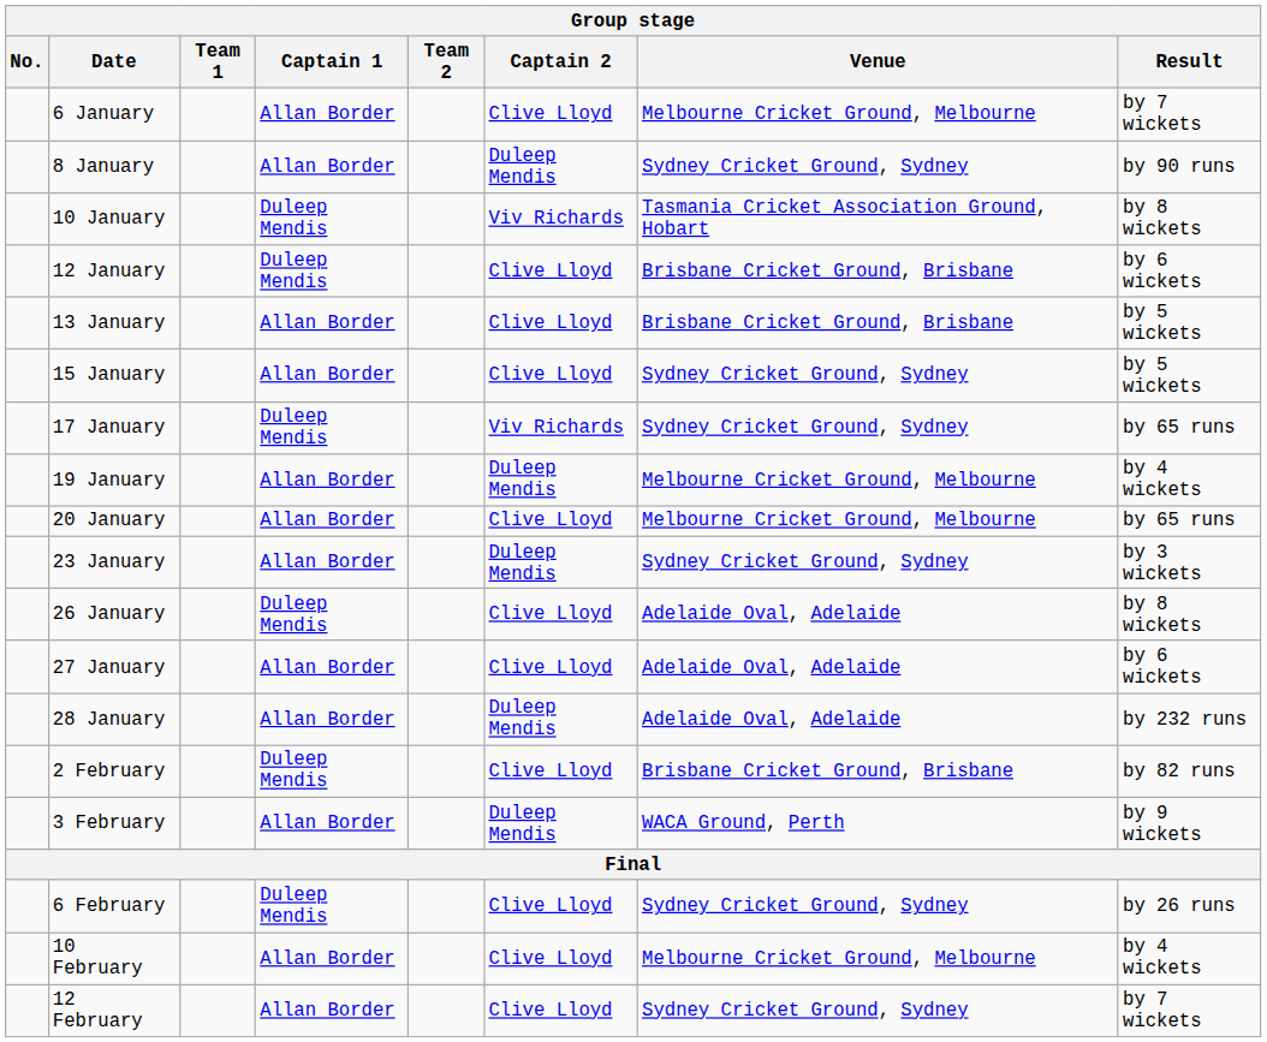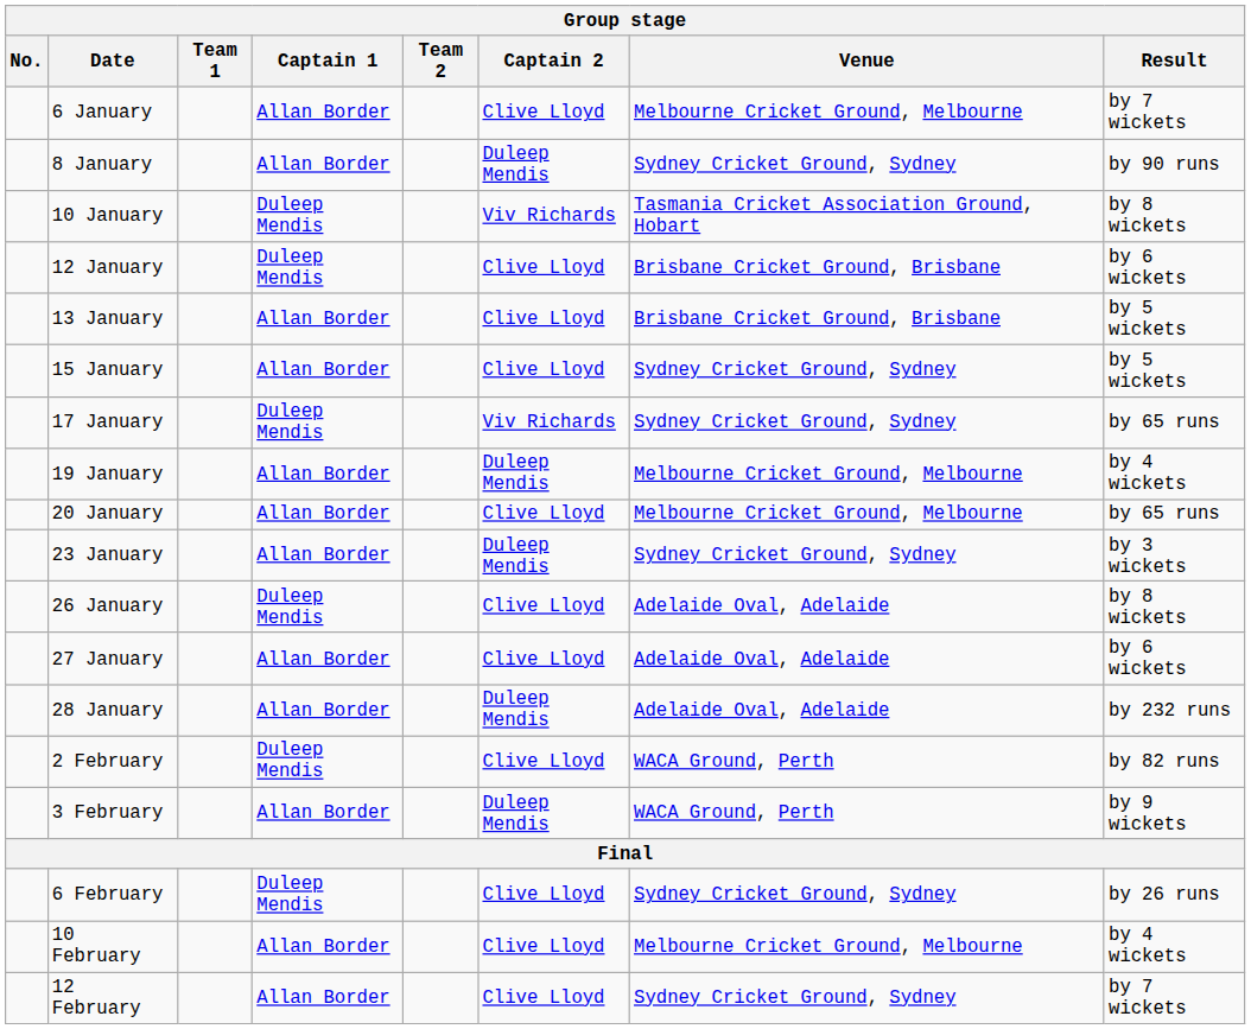2 February | Venue: Brisbane Cricket Ground, Brisbane -> WACA Ground, Perth
